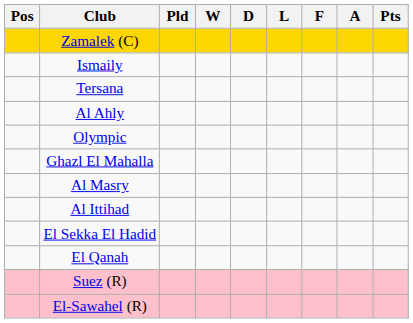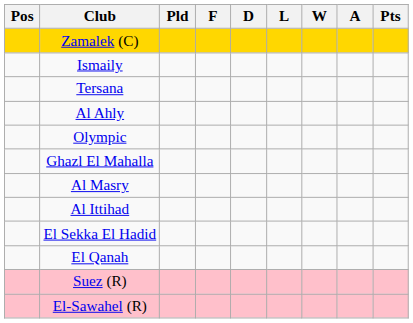columns swapped: W <-> F
